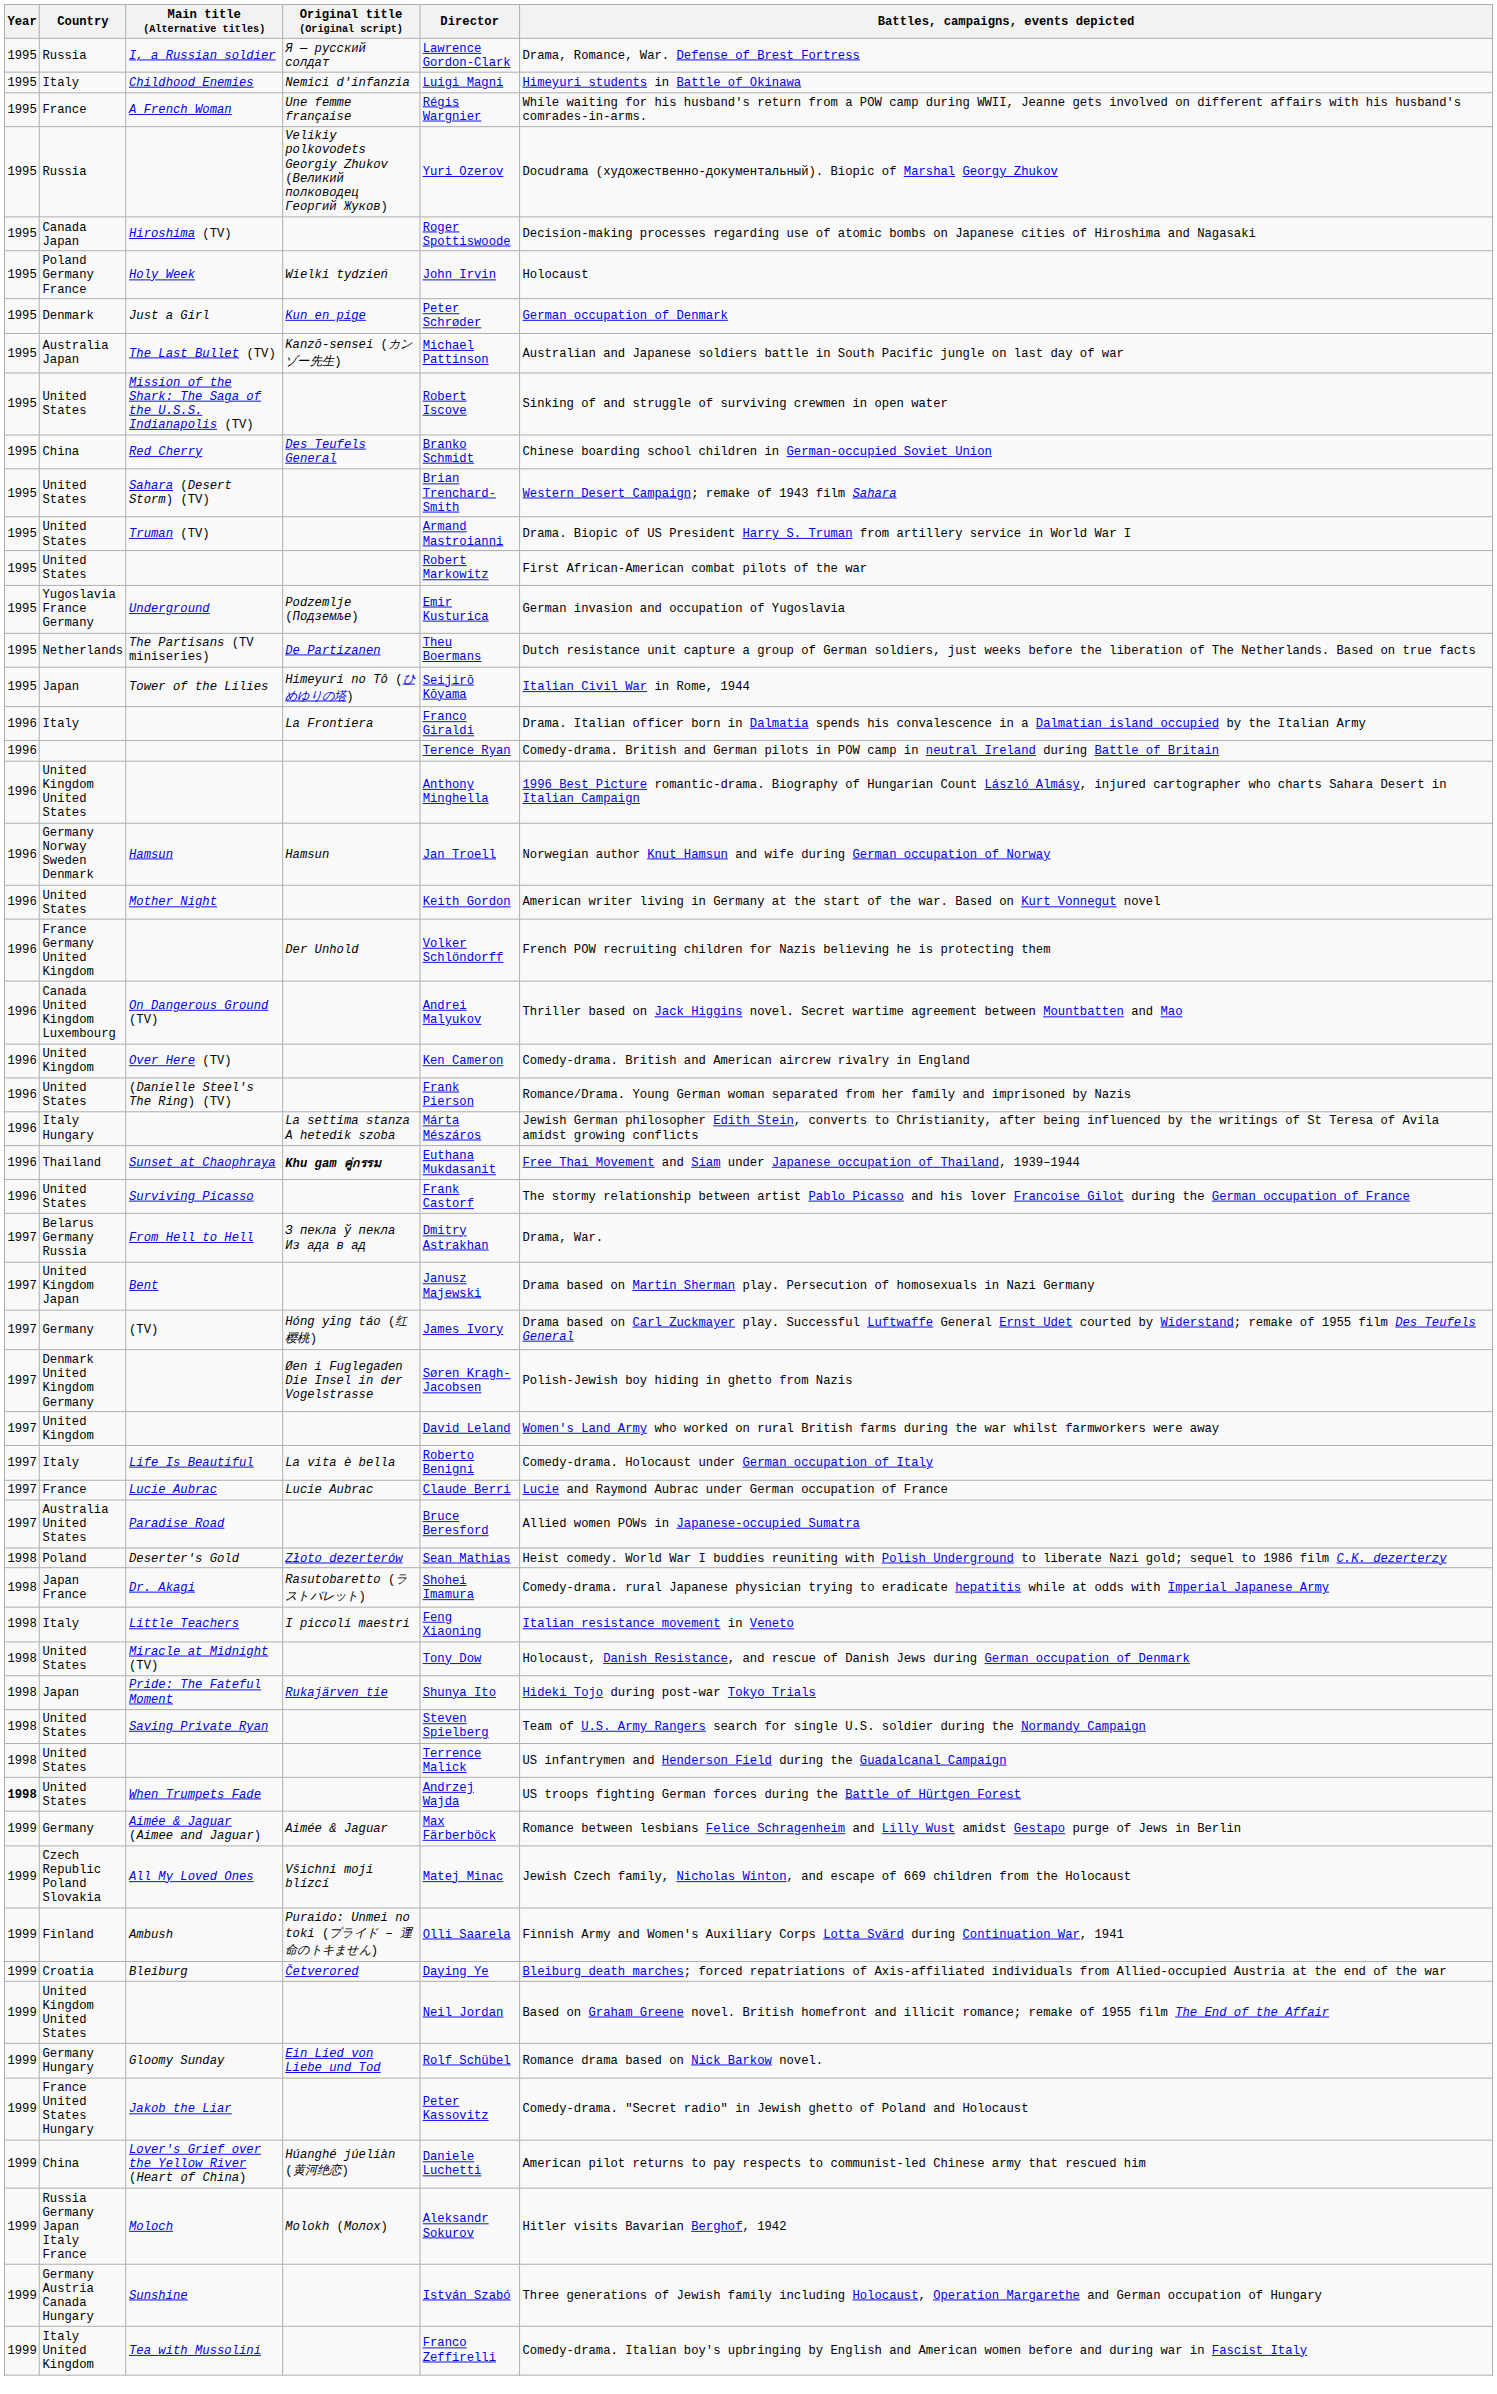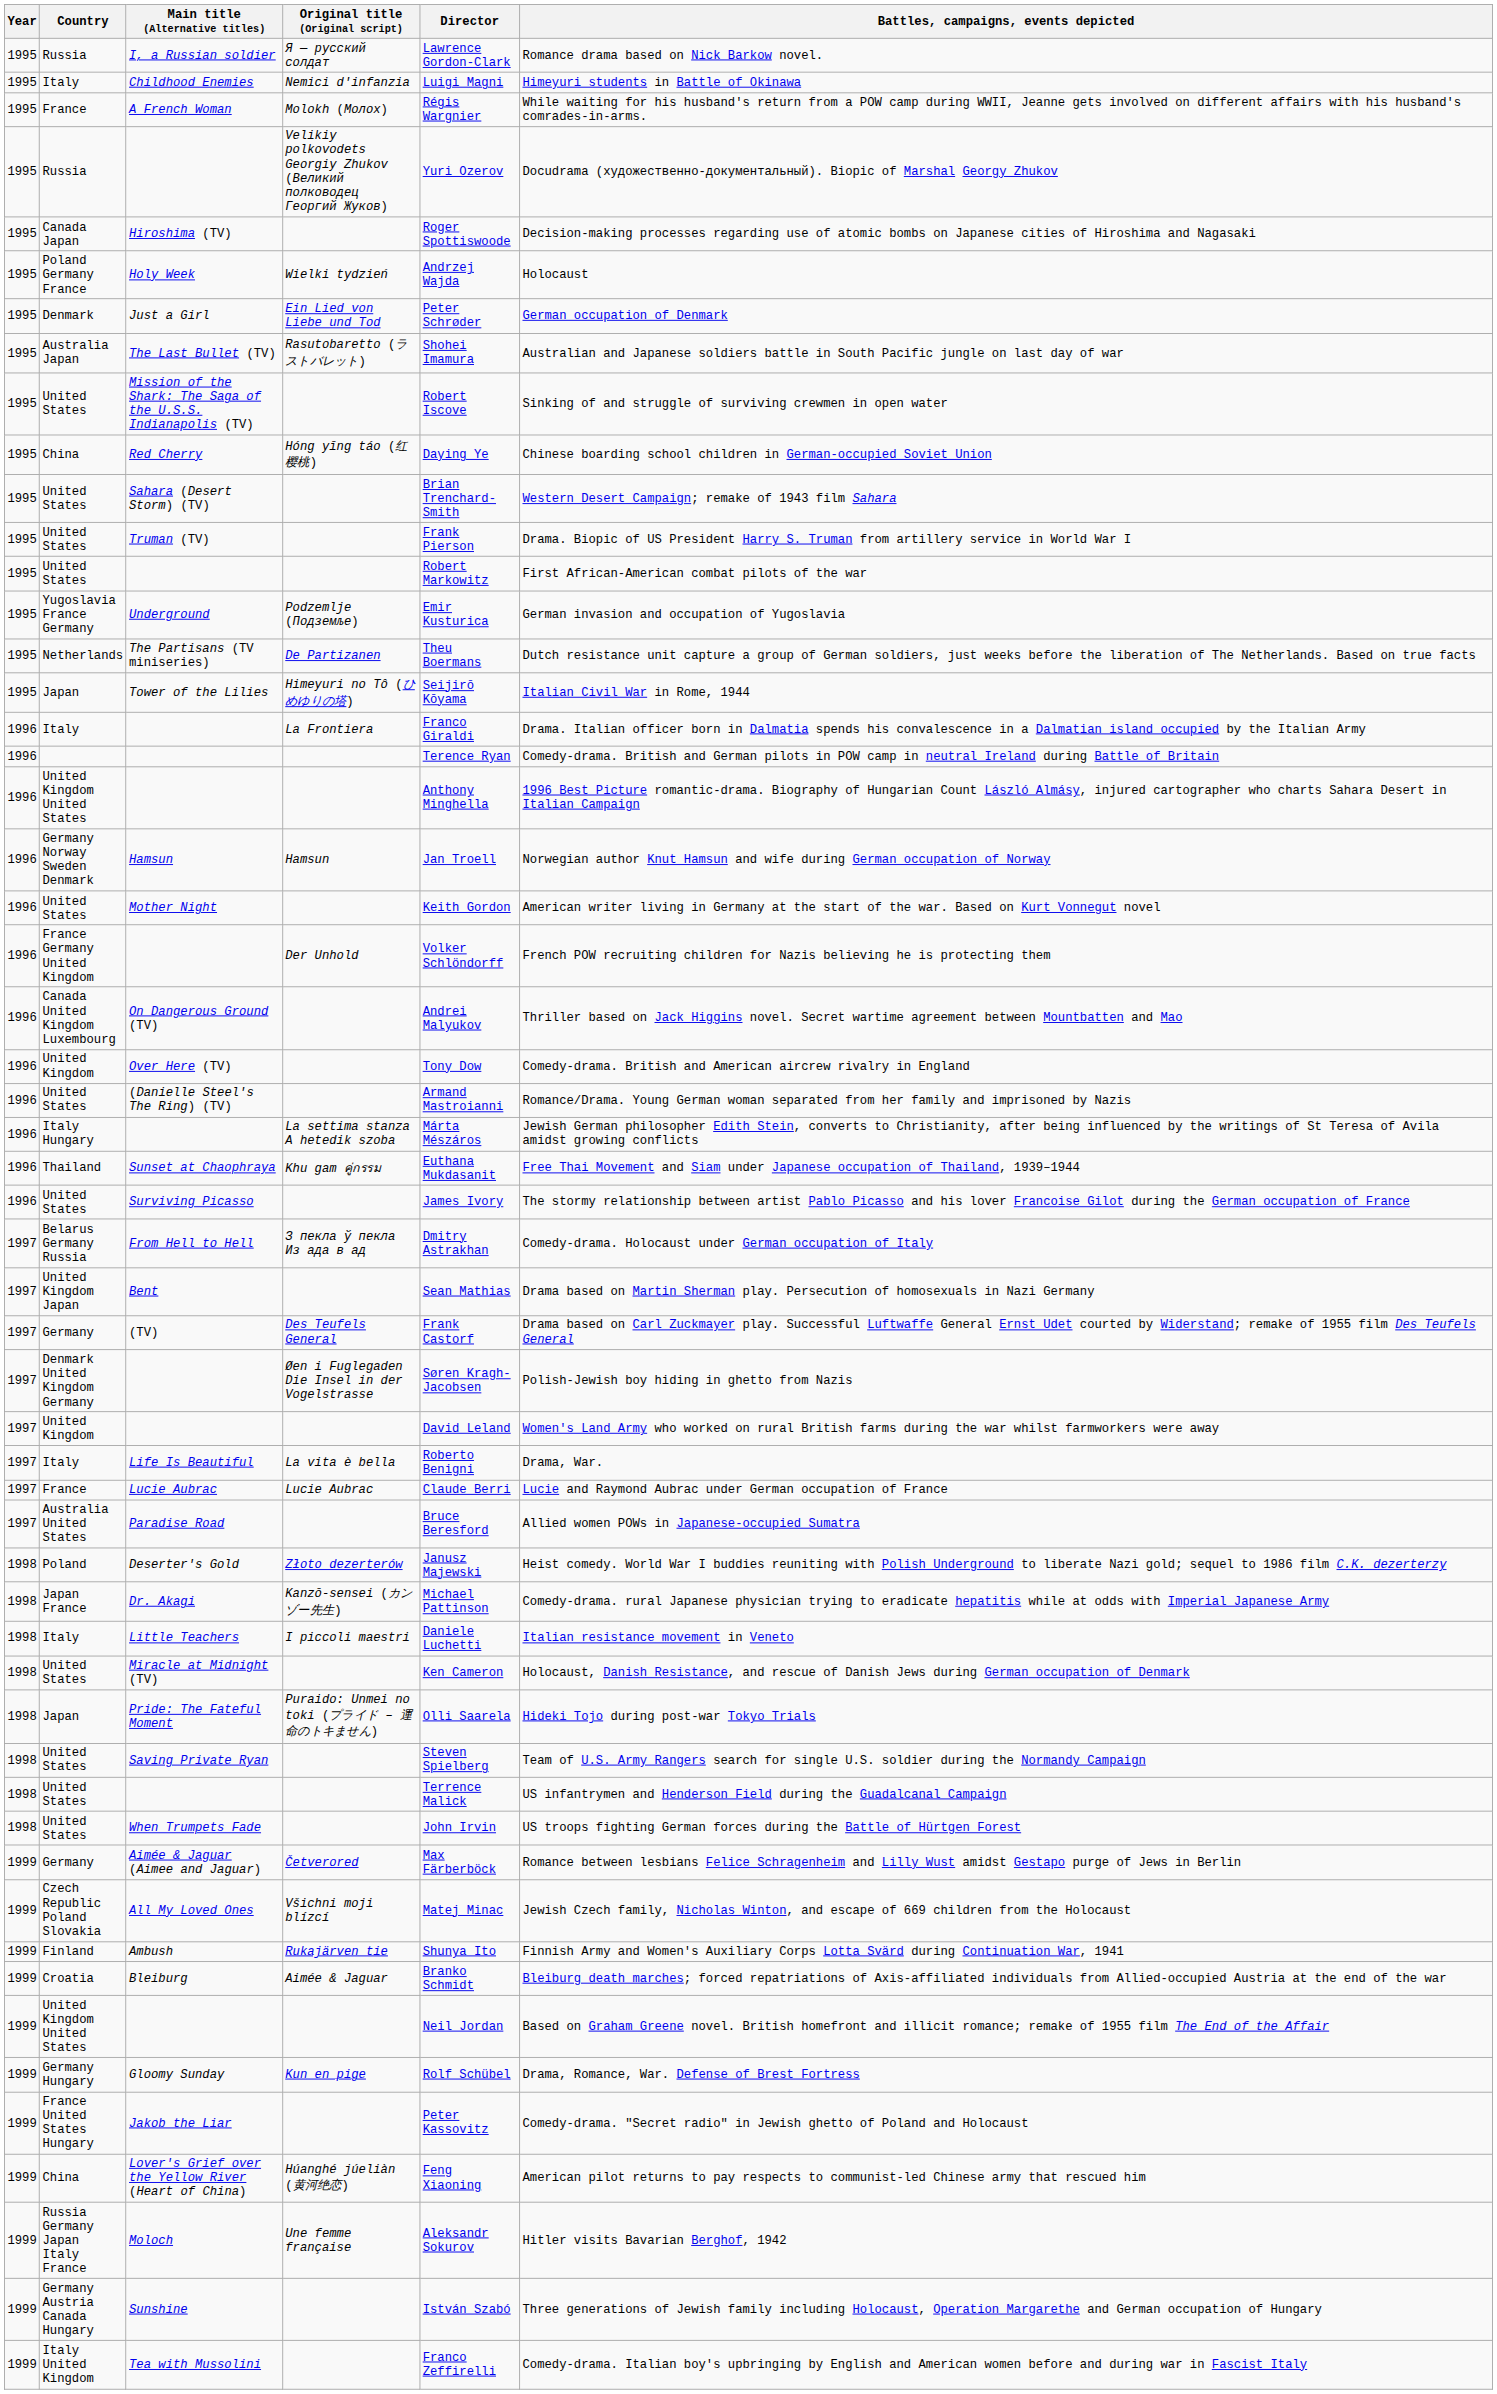I, a Russian soldier | Battles, campaigns, events depicted: Drama, Romance, War. Defense of Brest Fortress -> Romance drama based on Nick Barkow novel.
A French Woman | Original title (Original script): Une femme française -> Molokh (Молох)
Holy Week | Director: John Irvin -> Andrzej Wajda
Just a Girl | Original title (Original script): Kun en pige -> Ein Lied von Liebe und Tod
The Last Bullet (TV) | Original title (Original script): Kanzō-sensei (カンゾー先生) -> Rasutobaretto (ラストバレット)
The Last Bullet (TV) | Director: Michael Pattinson -> Shohei Imamura
Red Cherry | Original title (Original script): Des Teufels General -> Hóng yīng táo (红樱桃)
Red Cherry | Director: Branko Schmidt -> Daying Ye
Truman (TV) | Director: Armand Mastroianni -> Frank Pierson
Over Here (TV) | Director: Ken Cameron -> Tony Dow
(Danielle Steel's The Ring) (TV) | Director: Frank Pierson -> Armand Mastroianni
Sunset at Chaophraya | Original title (Original script): bold -> normal
Surviving Picasso | Director: Frank Castorf -> James Ivory
From Hell to Hell | Battles, campaigns, events depicted: Drama, War. -> Comedy-drama. Holocaust under German occupation of Italy
Bent | Director: Janusz Majewski -> Sean Mathias
(TV) | Original title (Original script): Hóng yīng táo (红樱桃) -> Des Teufels General
(TV) | Director: James Ivory -> Frank Castorf
Life Is Beautiful | Battles, campaigns, events depicted: Comedy-drama. Holocaust under German occupation of Italy -> Drama, War.
Deserter's Gold | Director: Sean Mathias -> Janusz Majewski
Dr. Akagi | Original title (Original script): Rasutobaretto (ラストバレット) -> Kanzō-sensei (カンゾー先生)
Dr. Akagi | Director: Shohei Imamura -> Michael Pattinson
Little Teachers | Director: Feng Xiaoning -> Daniele Luchetti
Miracle at Midnight (TV) | Director: Tony Dow -> Ken Cameron
Pride: The Fateful Moment | Original title (Original script): Rukajärven tie -> Puraido: Unmei no toki (プライド – 運命のトキません)
Pride: The Fateful Moment | Director: Shunya Ito -> Olli Saarela
When Trumpets Fade | Year: bold -> normal
When Trumpets Fade | Director: Andrzej Wajda -> John Irvin
Aimée & Jaguar (Aimee and Jaguar) | Original title (Original script): Aimée & Jaguar -> Četverored
Ambush | Original title (Original script): Puraido: Unmei no toki (プライド – 運命のトキません) -> Rukajärven tie
Ambush | Director: Olli Saarela -> Shunya Ito
Bleiburg | Original title (Original script): Četverored -> Aimée & Jaguar
Bleiburg | Director: Daying Ye -> Branko Schmidt
Gloomy Sunday | Original title (Original script): Ein Lied von Liebe und Tod -> Kun en pige
Gloomy Sunday | Battles, campaigns, events depicted: Romance drama based on Nick Barkow novel. -> Drama, Romance, War. Defense of Brest Fortress
Lover's Grief over the Yellow River (Heart of China) | Director: Daniele Luchetti -> Feng Xiaoning
Moloch | Original title (Original script): Molokh (Молох) -> Une femme française
